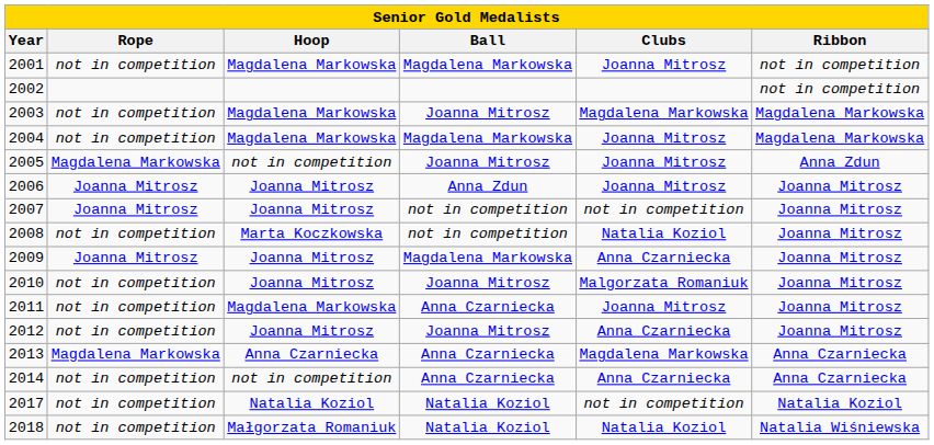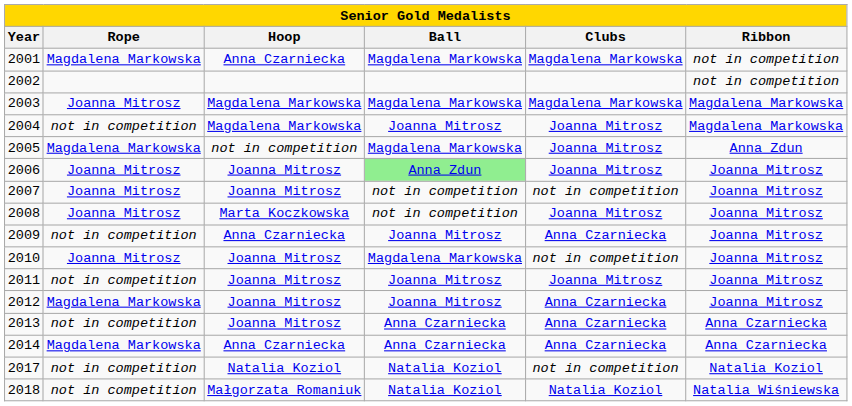2001 | Rope: not in competition -> Magdalena Markowska
2001 | Hoop: Magdalena Markowska -> Anna Czarniecka
2001 | Clubs: Joanna Mitrosz -> Magdalena Markowska
2003 | Rope: not in competition -> Joanna Mitrosz
2003 | Ball: Joanna Mitrosz -> Magdalena Markowska
2004 | Ball: Magdalena Markowska -> Joanna Mitrosz
2005 | Ball: Joanna Mitrosz -> Magdalena Markowska
2006 | Ball: no background -> lightgreen background
2008 | Rope: not in competition -> Joanna Mitrosz
2008 | Clubs: Natalia Koziol -> Joanna Mitrosz
2009 | Rope: Joanna Mitrosz -> not in competition
2009 | Hoop: Joanna Mitrosz -> Anna Czarniecka
2009 | Ball: Magdalena Markowska -> Joanna Mitrosz
2010 | Rope: not in competition -> Joanna Mitrosz
2010 | Ball: Joanna Mitrosz -> Magdalena Markowska
2010 | Clubs: Malgorzata Romaniuk -> not in competition
2011 | Hoop: Magdalena Markowska -> Joanna Mitrosz
2011 | Ball: Anna Czarniecka -> Joanna Mitrosz
2012 | Rope: not in competition -> Magdalena Markowska
2013 | Rope: Magdalena Markowska -> not in competition
2013 | Hoop: Anna Czarniecka -> Joanna Mitrosz
2013 | Clubs: Magdalena Markowska -> Anna Czarniecka
2014 | Rope: not in competition -> Magdalena Markowska
2014 | Hoop: not in competition -> Anna Czarniecka
